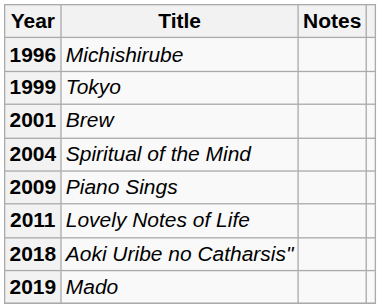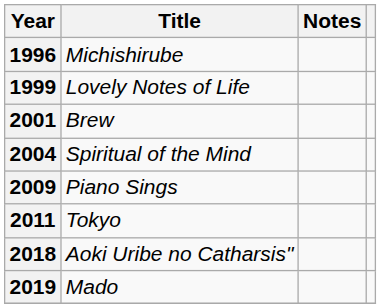1999 | Title: Tokyo -> Lovely Notes of Life
2011 | Title: Lovely Notes of Life -> Tokyo
